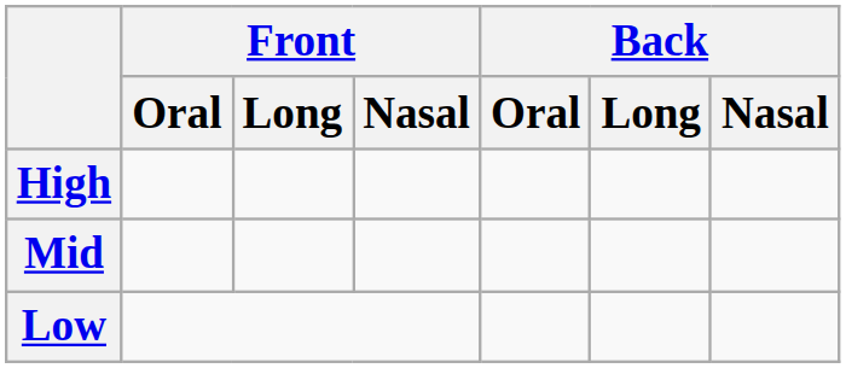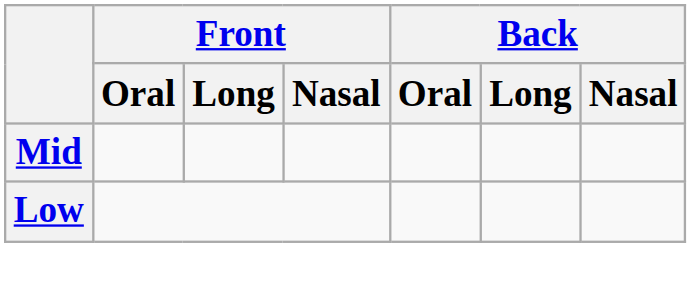- row: High
